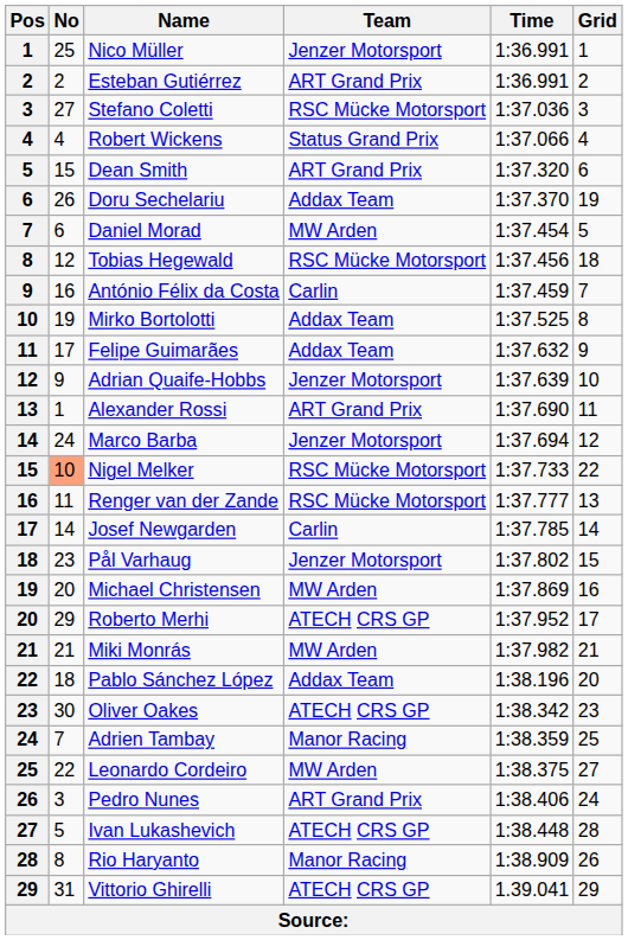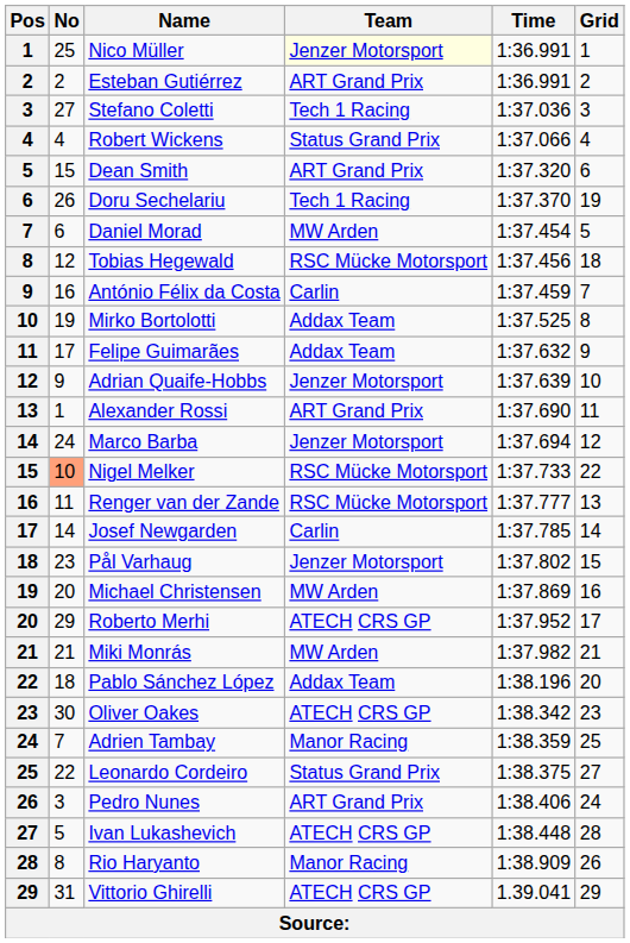Nico Müller | Team: no background -> lightyellow background
Stefano Coletti | Team: RSC Mücke Motorsport -> Tech 1 Racing
Doru Sechelariu | Team: Addax Team -> Tech 1 Racing
Leonardo Cordeiro | Team: MW Arden -> Status Grand Prix
